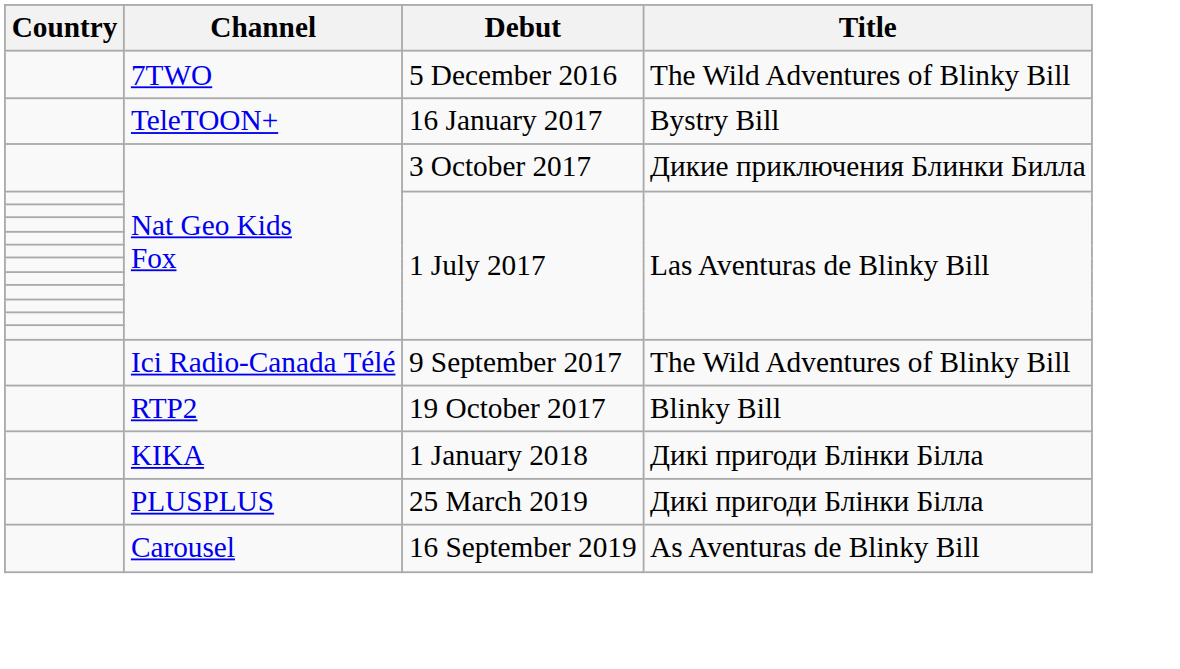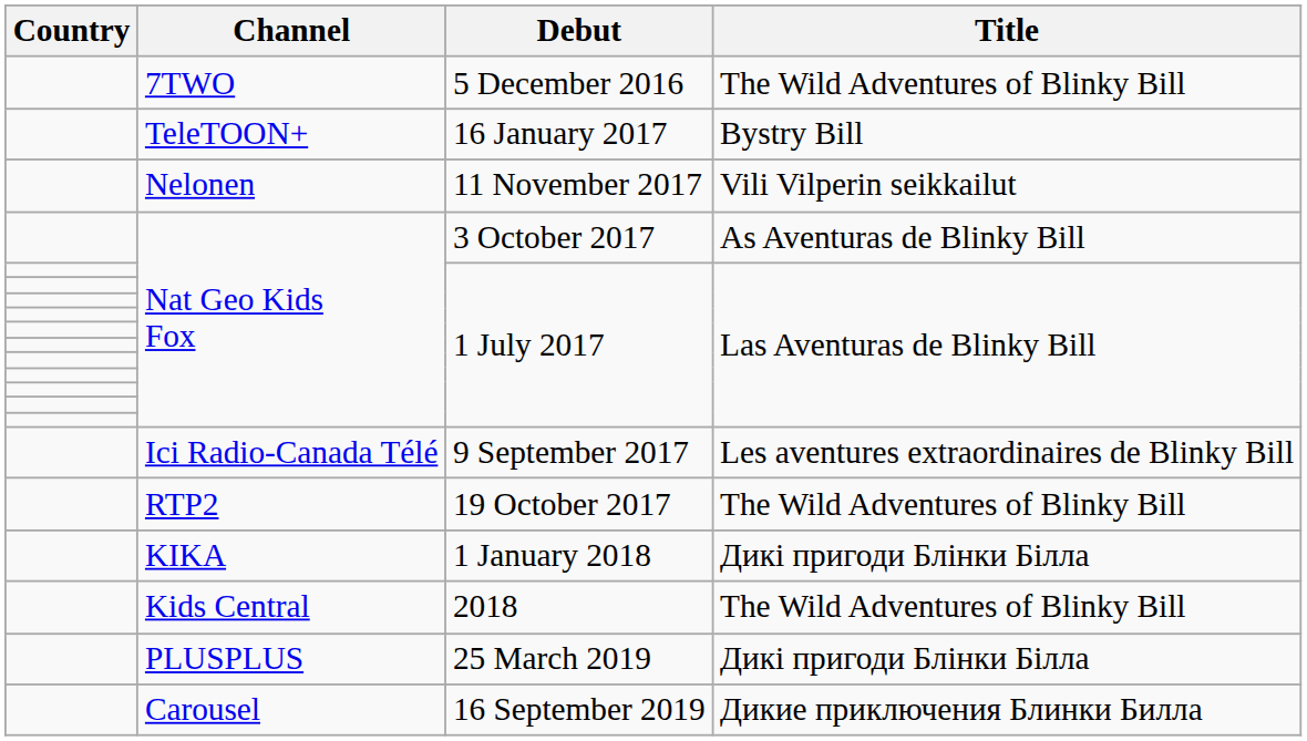+ row: Nelonen | 11 November 2017 | Vili Vilperin seikkailut
3 October 2017 | Title: Дикие приключения Блинки Билла -> As Aventuras de Blinky Bill
9 September 2017 | Title: The Wild Adventures of Blinky Bill -> Les aventures extraordinaires de Blinky Bill
19 October 2017 | Title: Blinky Bill -> The Wild Adventures of Blinky Bill
+ row: Kids Central | 2018 | The Wild Adventures of Blinky Bill
16 September 2019 | Title: As Aventuras de Blinky Bill -> Дикие приключения Блинки Билла
